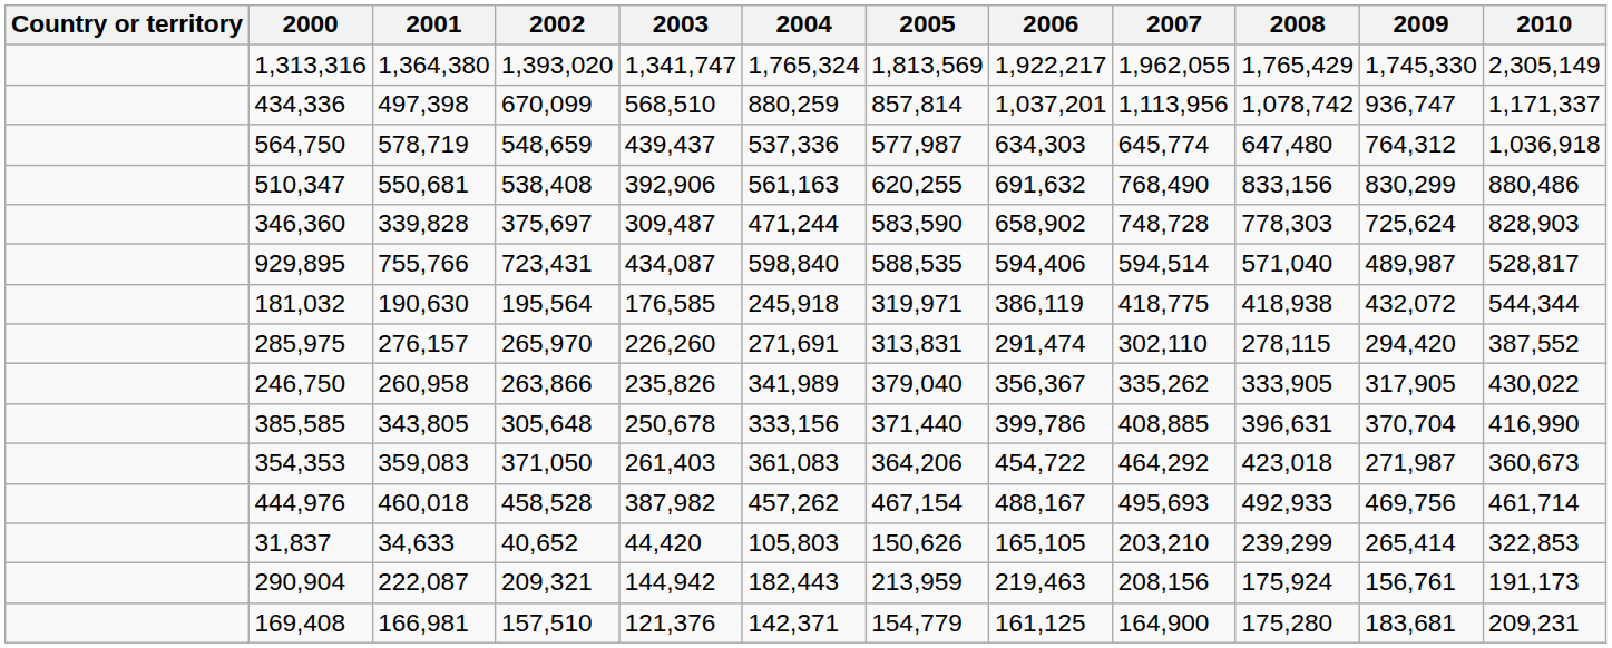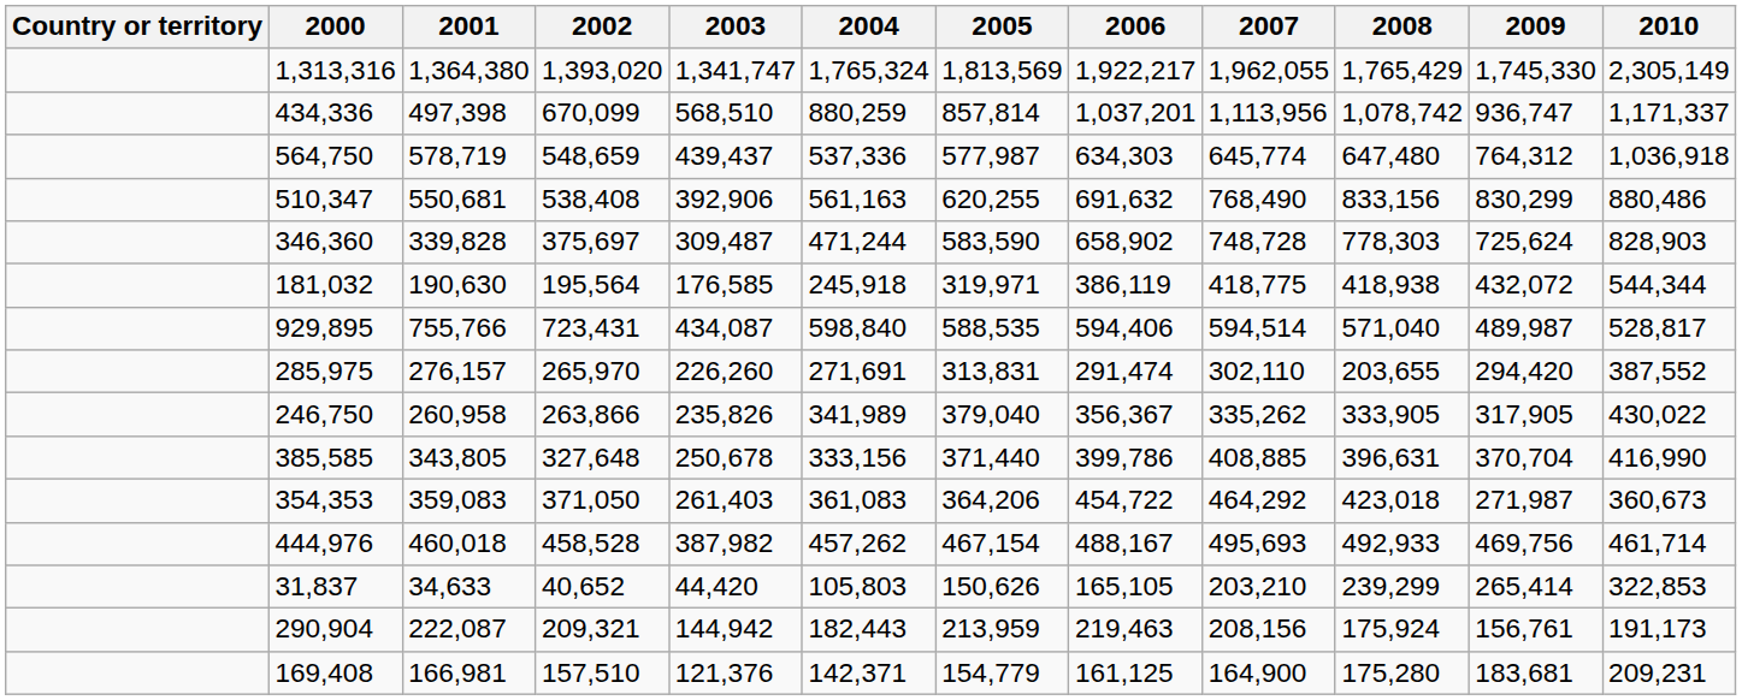rows swapped: 929,895 <-> 181,032
285,975 | 2008: 278,115 -> 203,655
385,585 | 2002: 305,648 -> 327,648
